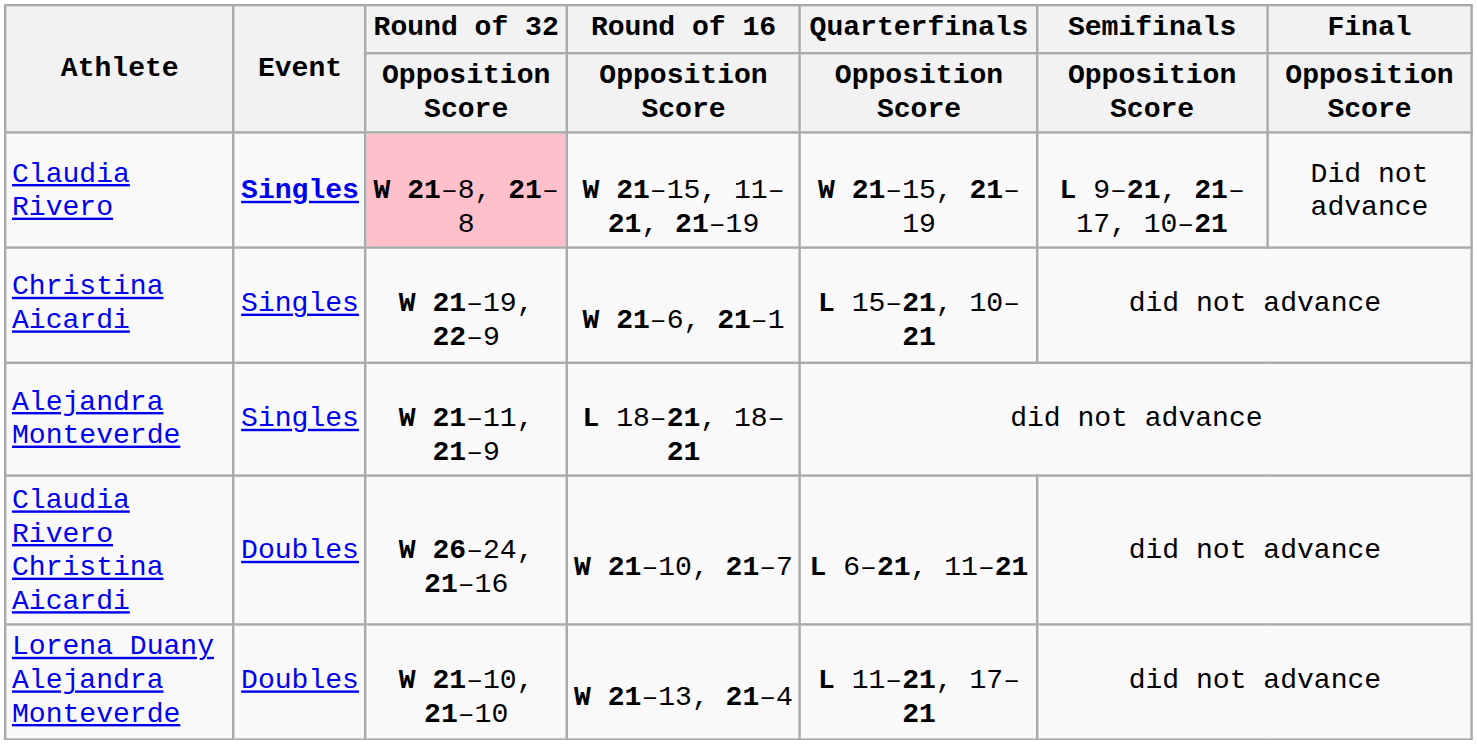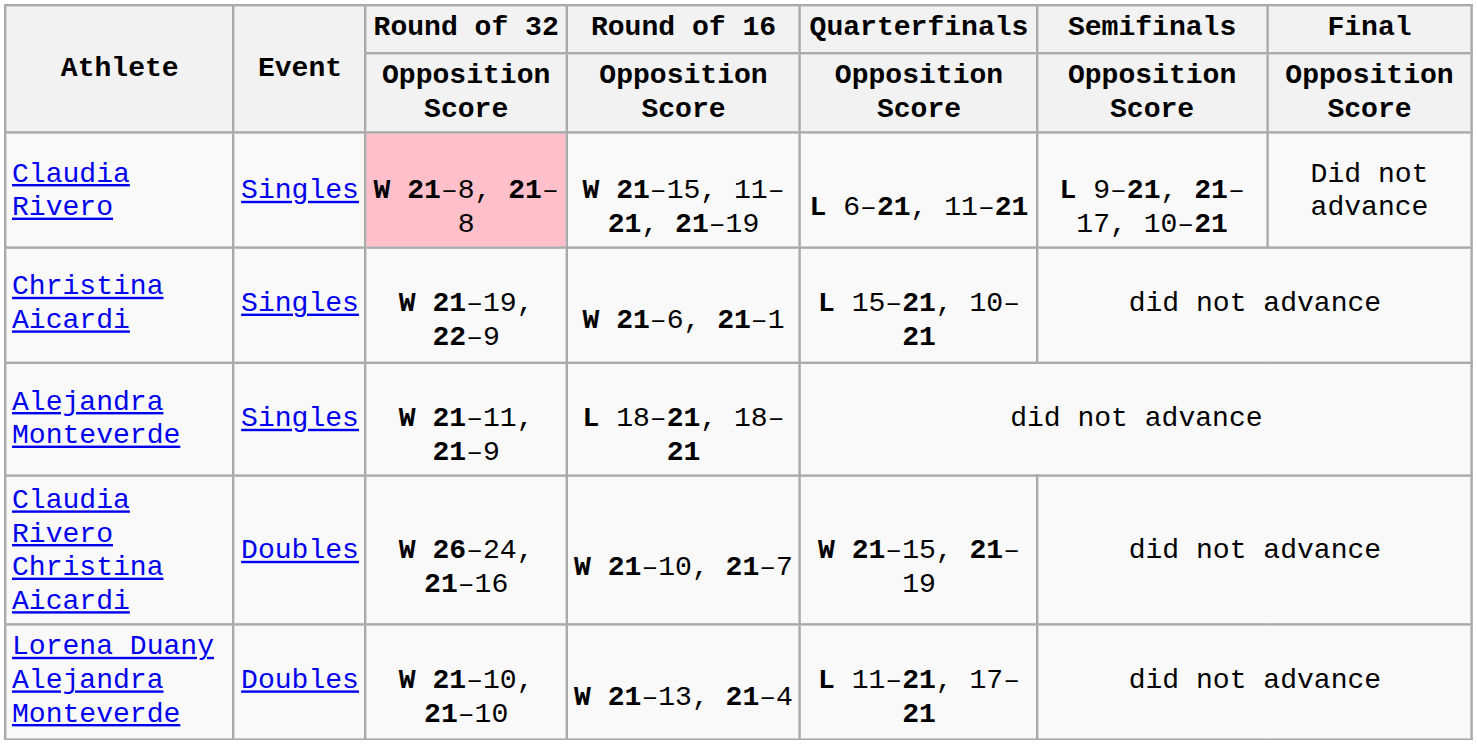Claudia Rivero | Event: bold -> normal
Claudia Rivero | Quarterfinals / Opposition Score: W 21–15, 21–19 -> L 6–21, 11–21
Claudia Rivero Christina Aicardi | Quarterfinals / Opposition Score: L 6–21, 11–21 -> W 21–15, 21–19
